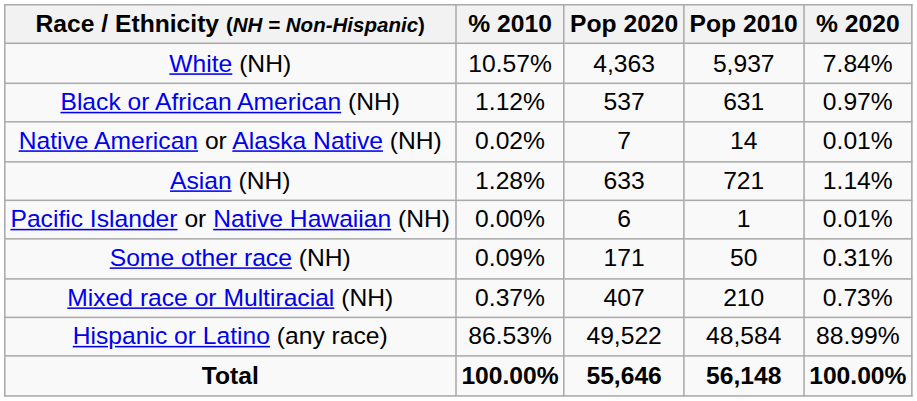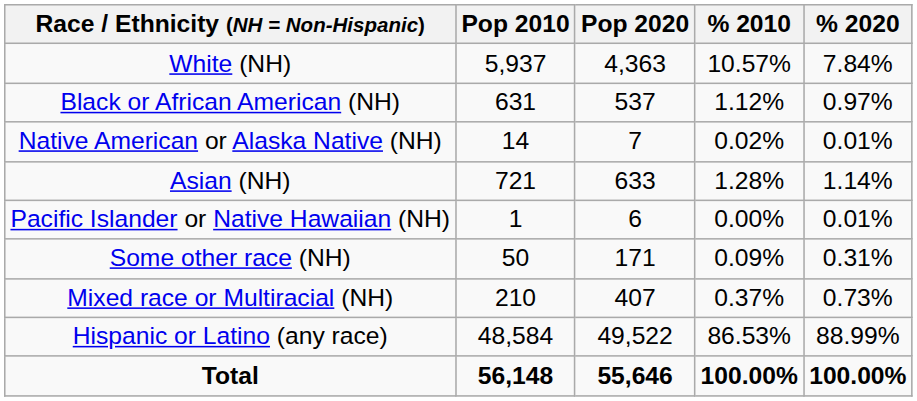columns swapped: Pop 2010 <-> % 2010
